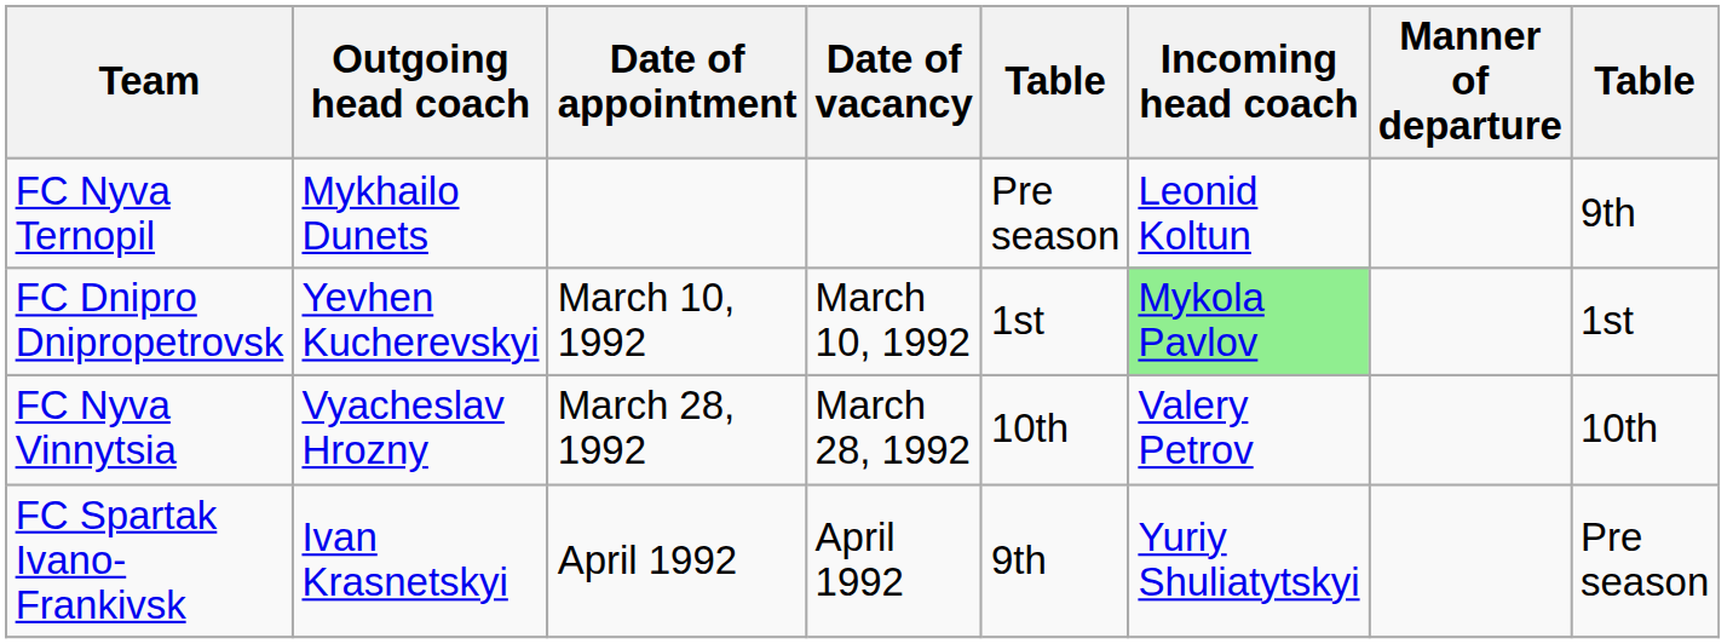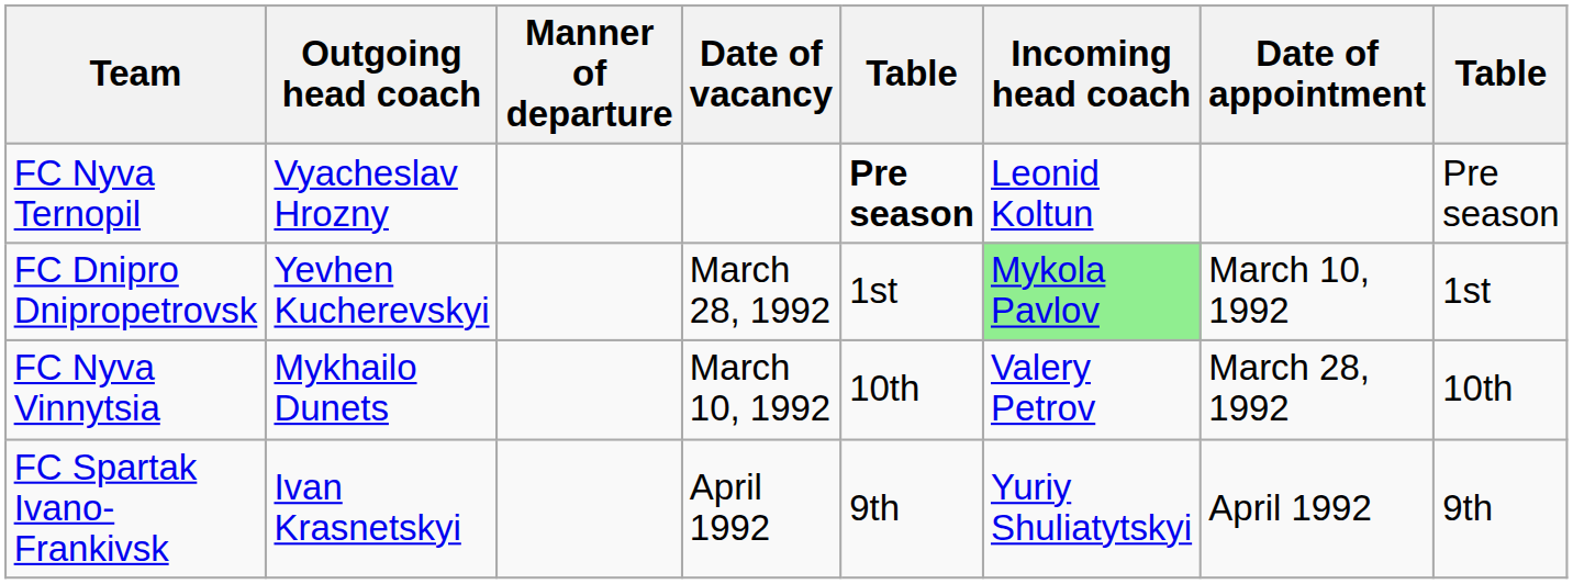columns swapped: Manner of departure <-> Date of appointment
FC Nyva Ternopil | Outgoing head coach: Mykhailo Dunets -> Vyacheslav Hrozny
FC Nyva Ternopil | column 5: normal -> bold
FC Nyva Ternopil | column 8: 9th -> Pre season
FC Dnipro Dnipropetrovsk | Date of vacancy: March 10, 1992 -> March 28, 1992
FC Nyva Vinnytsia | Outgoing head coach: Vyacheslav Hrozny -> Mykhailo Dunets
FC Nyva Vinnytsia | Date of vacancy: March 28, 1992 -> March 10, 1992
FC Spartak Ivano-Frankivsk | column 8: Pre season -> 9th
